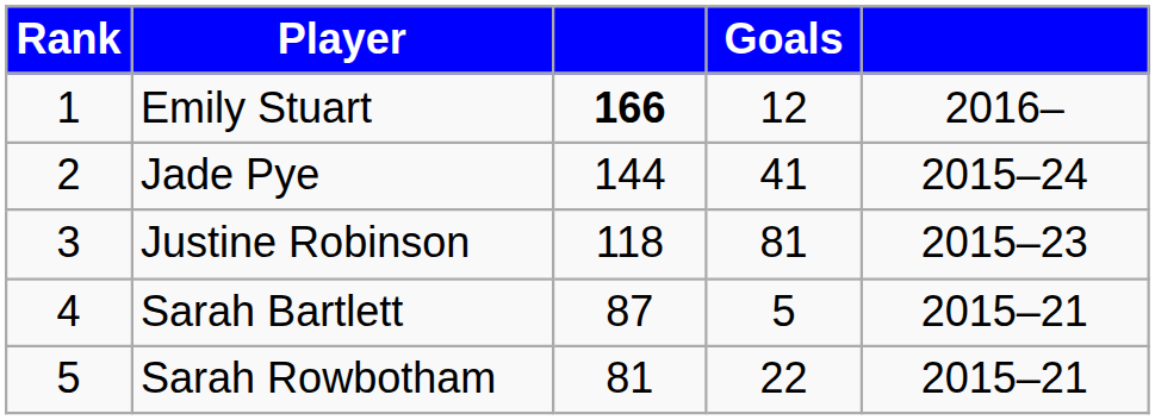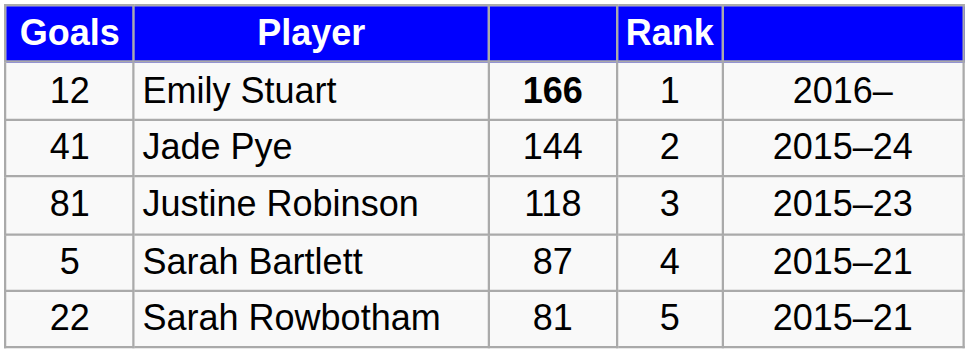columns swapped: Rank <-> Goals
